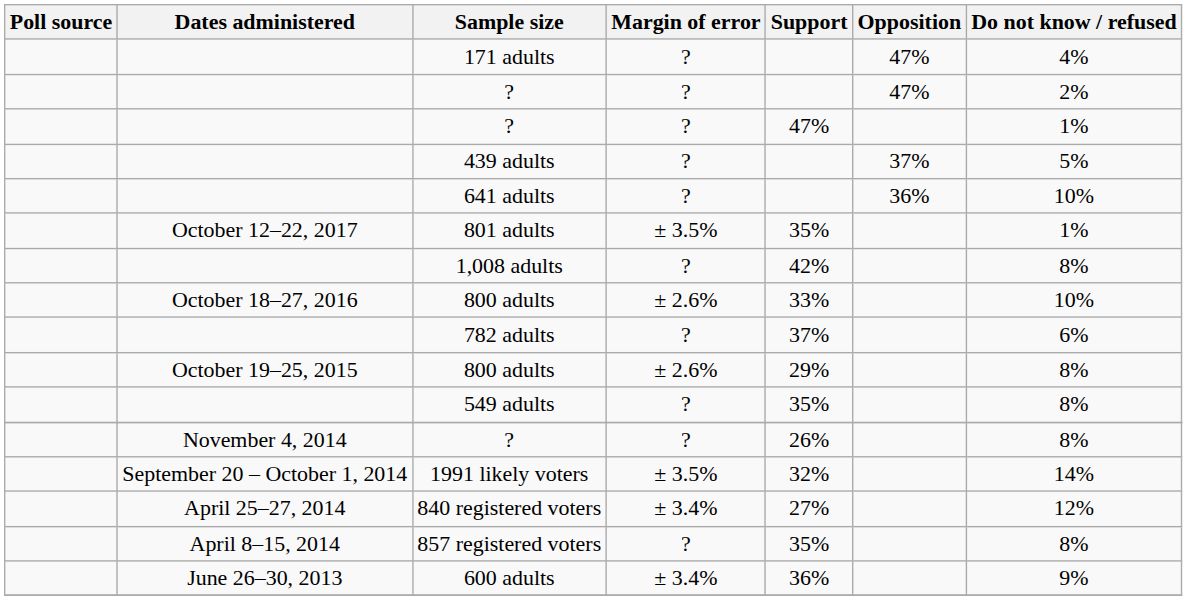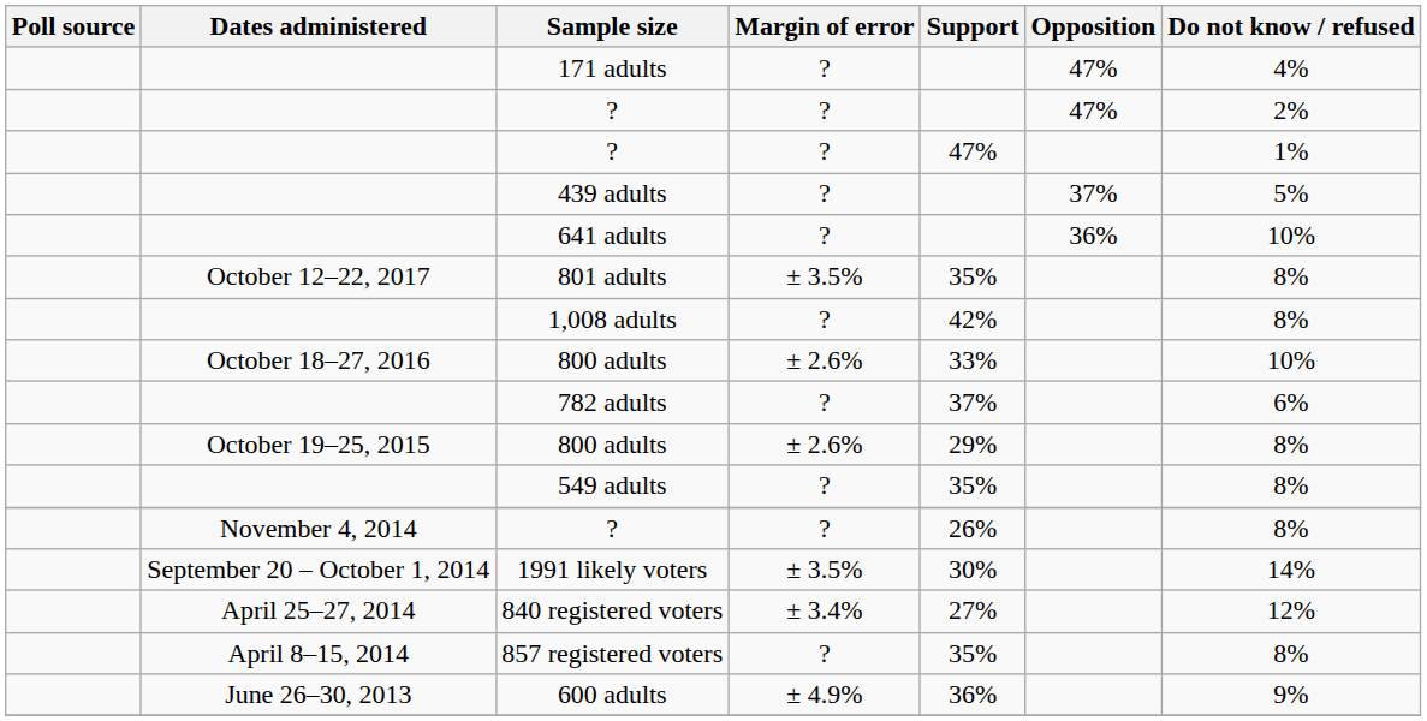801 adults | Do not know / refused: 1% -> 8%
1991 likely voters | Support: 32% -> 30%
600 adults | Margin of error: ± 3.4% -> ± 4.9%
